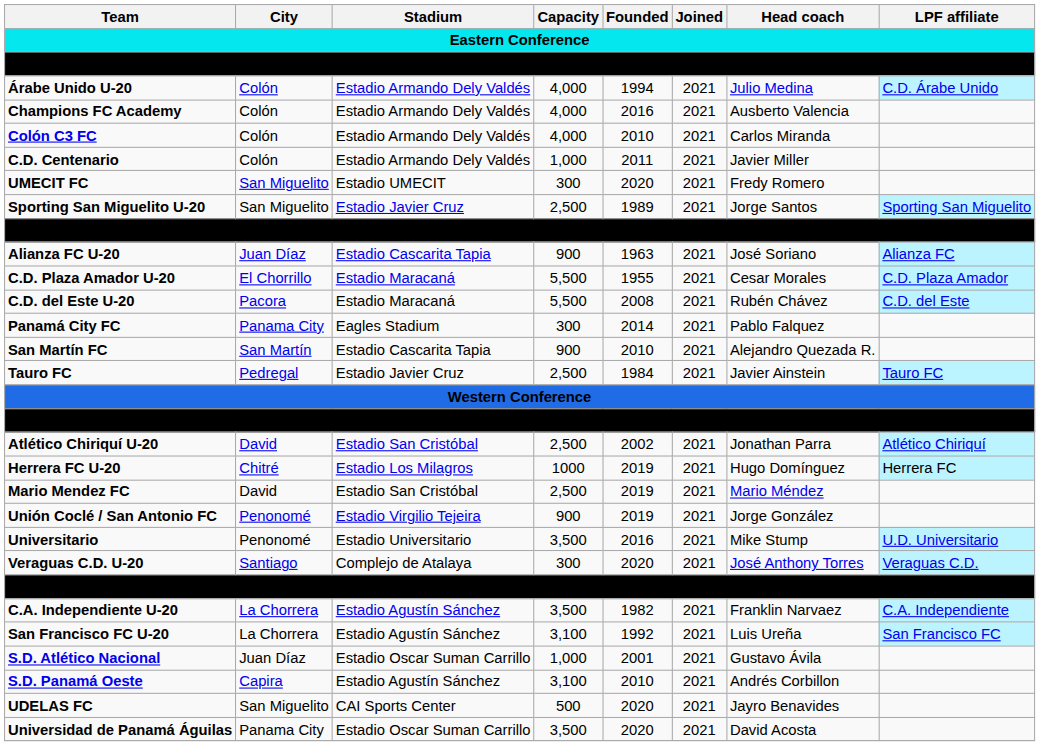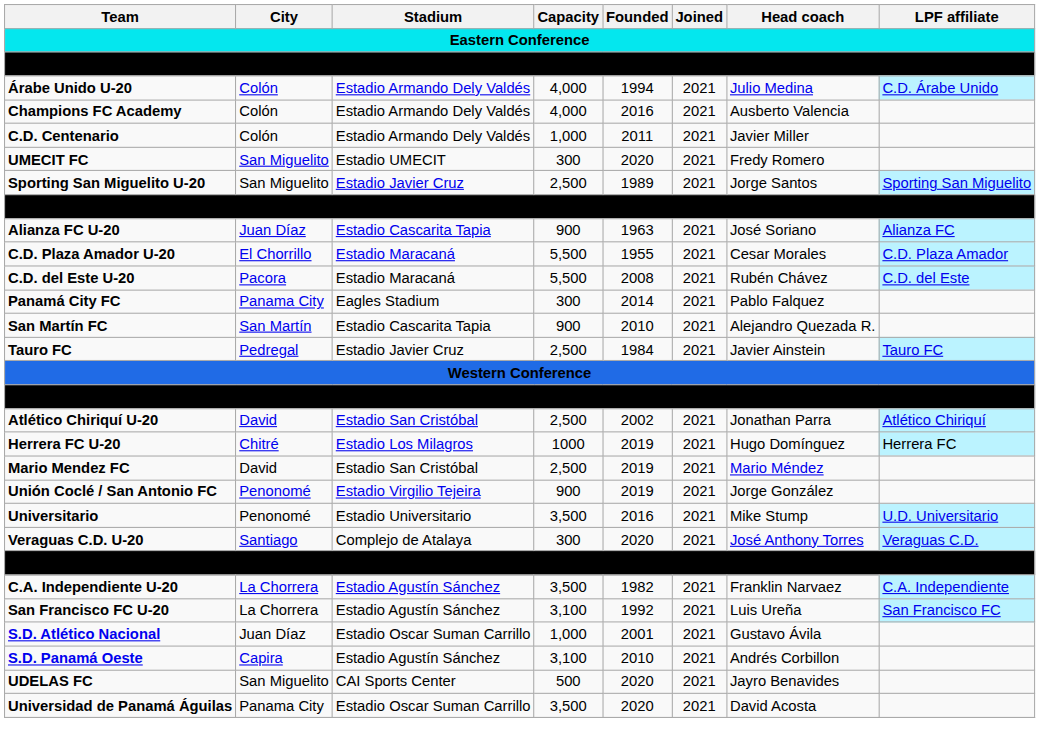- row: Colón C3 FC | Colón | Estadio Armando Dely Valdés | 4,000 | 2010 | 2021 | Carlos Miranda
